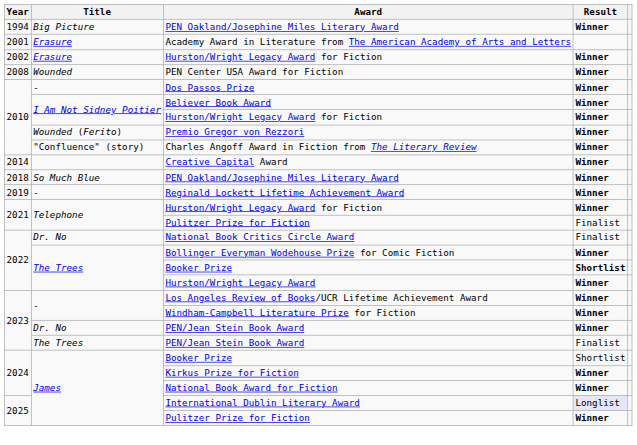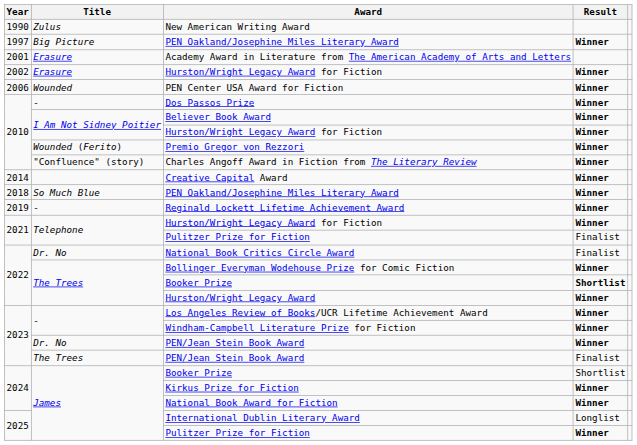+ row: 1990 | Zulus | New American Writing Award
Big Picture / PEN Oakland/Josephine Miles Literary Award | Year: 1994 -> 1997
PEN Center USA Award for Fiction | Year: 2008 -> 2006
International Dublin Literary Award | Result: lavender background -> no background
